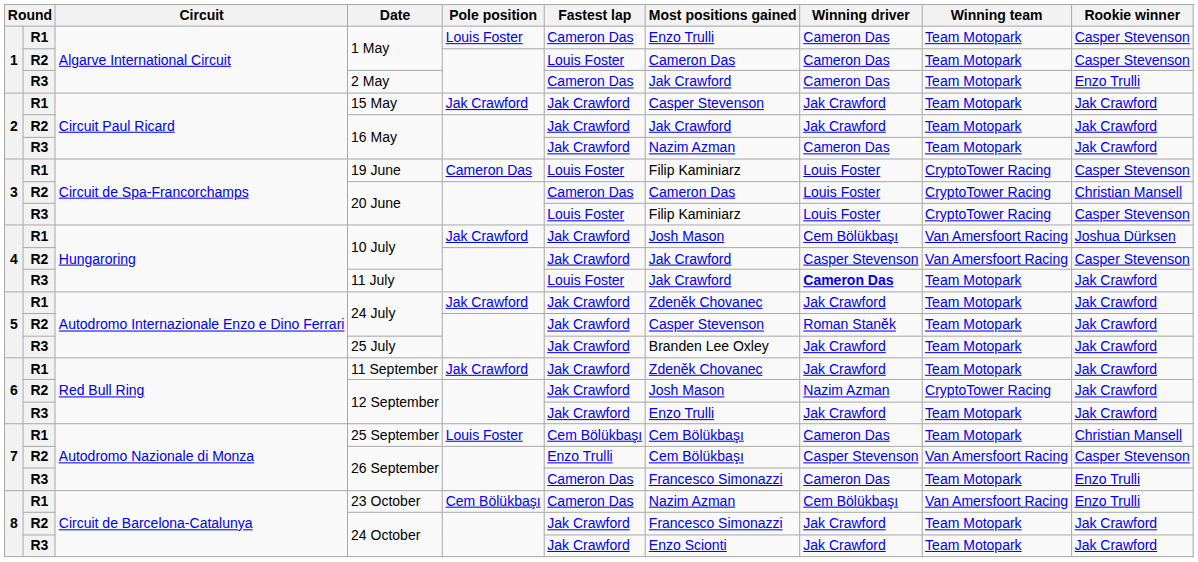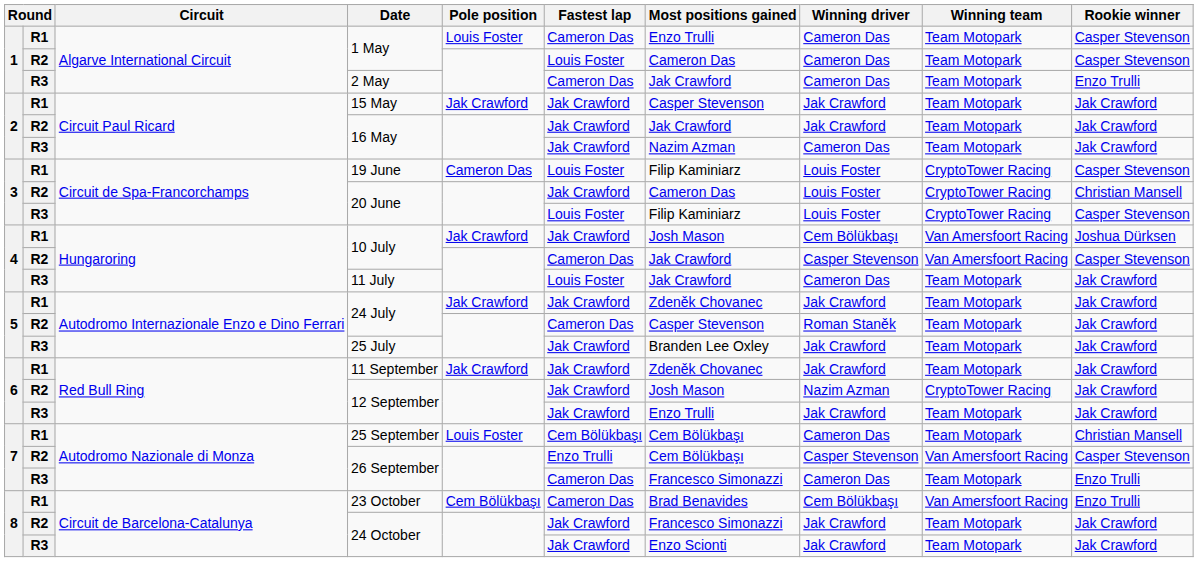R2 / 20 June | Fastest lap: Cameron Das -> Jak Crawford
R2 / 10 July | Fastest lap: Jak Crawford -> Cameron Das
11 July | Winning driver: bold -> normal
R2 / 24 July | Fastest lap: Jak Crawford -> Cameron Das
23 October | Most positions gained: Nazim Azman -> Brad Benavides
